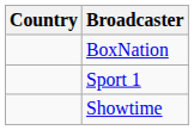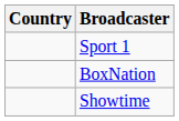rows swapped: Sport 1 <-> BoxNation
